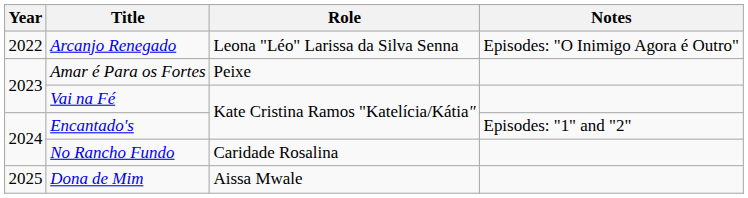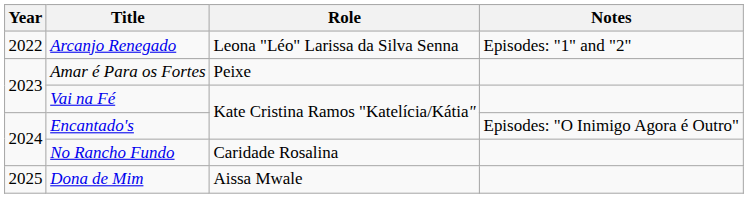Arcanjo Renegado | Notes: Episodes: "O Inimigo Agora é Outro" -> Episodes: "1" and "2"
Encantado's | Notes: Episodes: "1" and "2" -> Episodes: "O Inimigo Agora é Outro"
